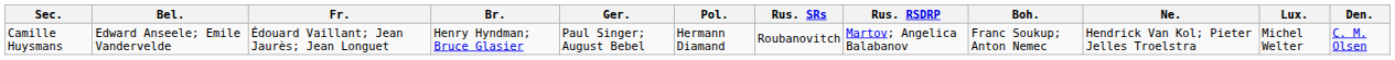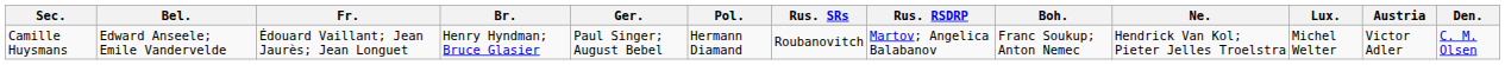+ column: Austria | Victor Adler
